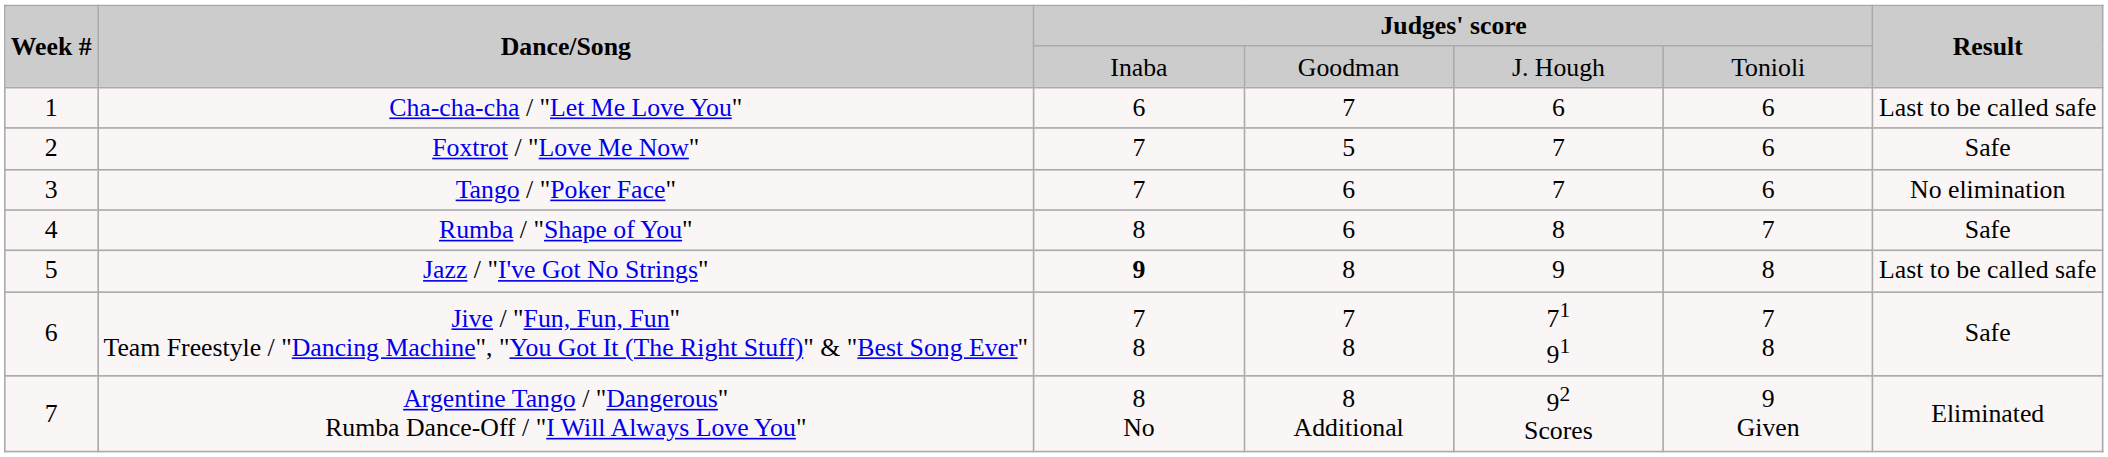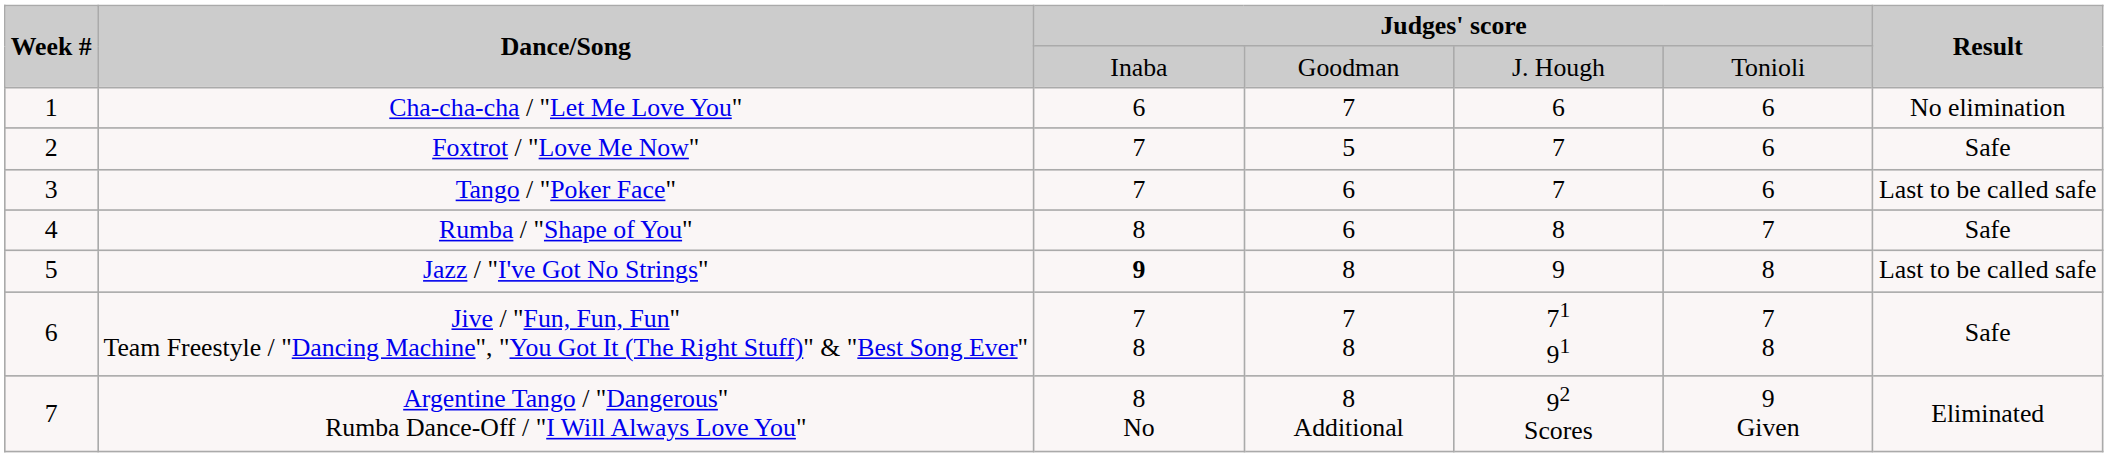Cha-cha-cha / "Let Me Love You" | Result: Last to be called safe -> No elimination
Tango / "Poker Face" | Result: No elimination -> Last to be called safe
